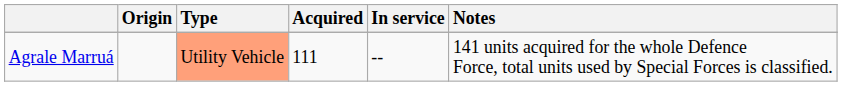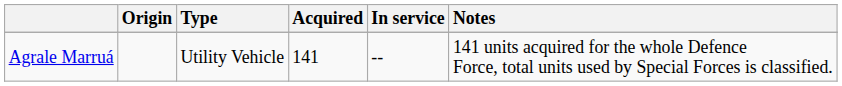Agrale Marruá | Type: lightsalmon background -> no background
Agrale Marruá | Acquired: 111 -> 141
